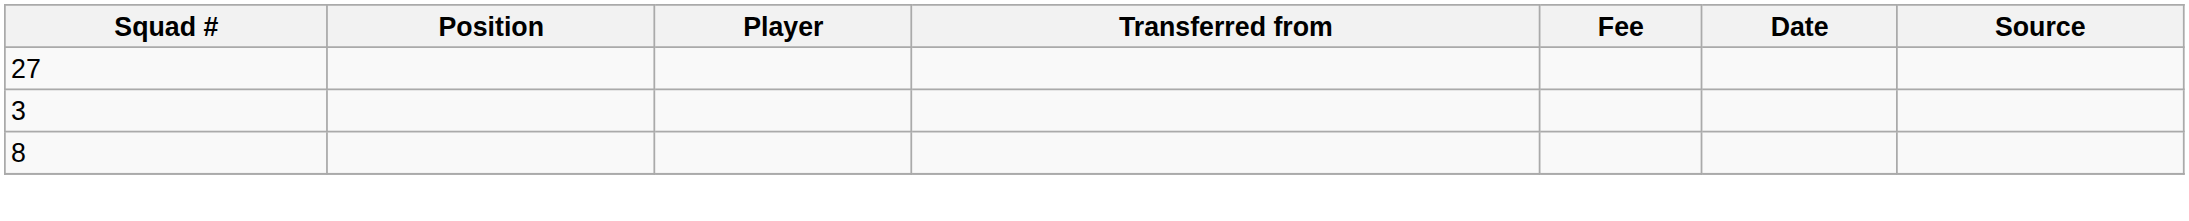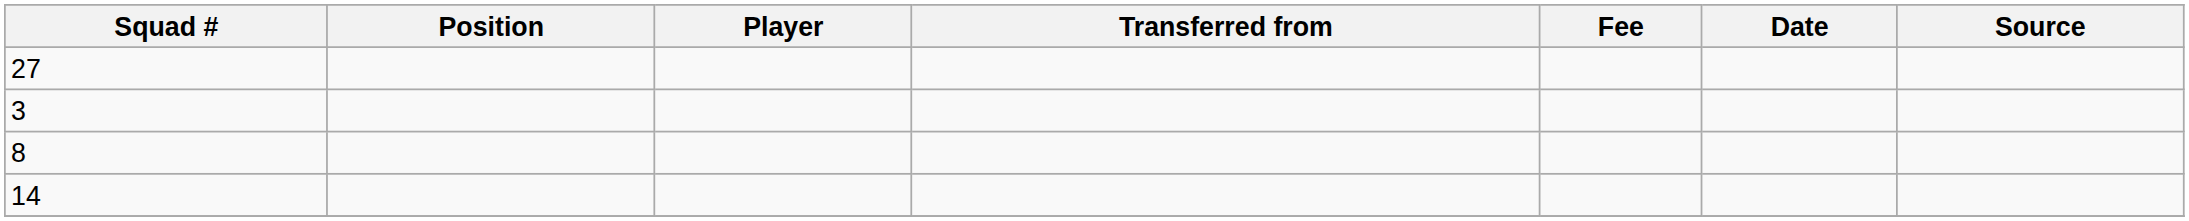+ row: 14
